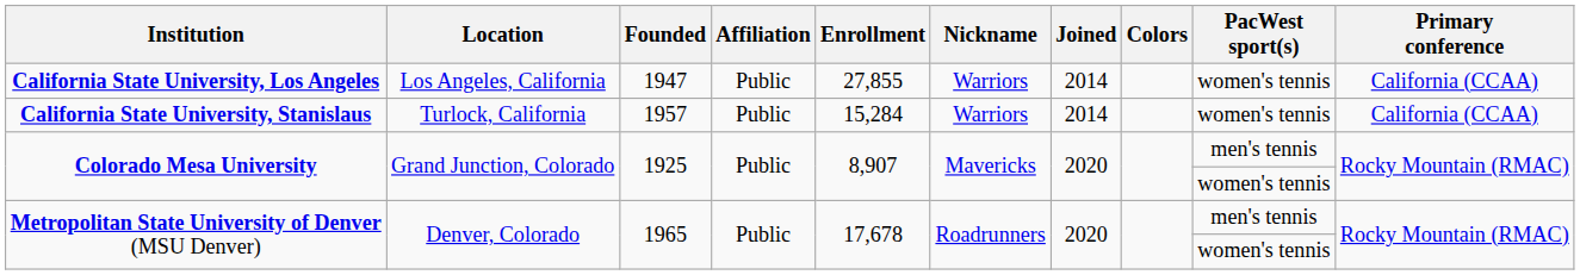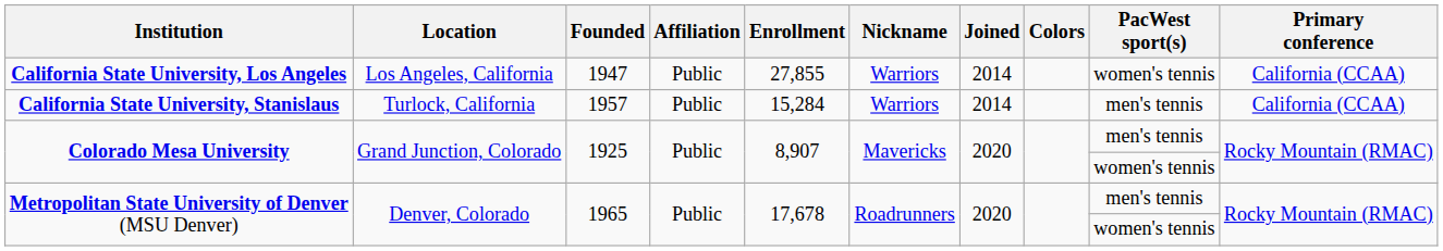California State University, Stanislaus | PacWest sport(s): women's tennis -> men's tennis
